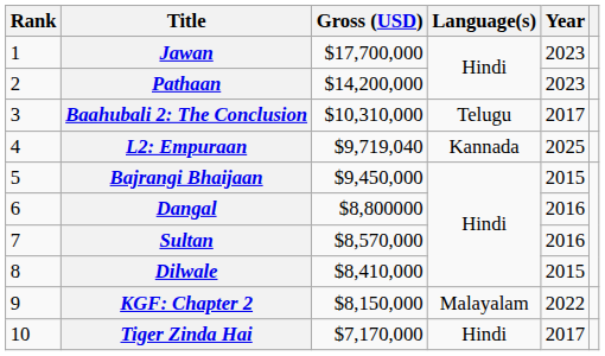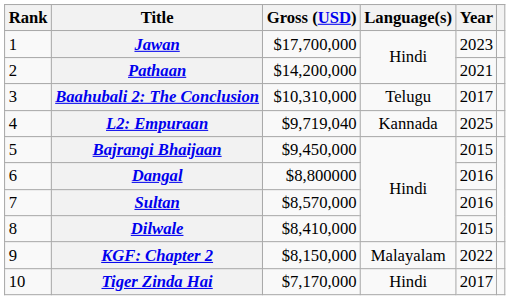Pathaan | Year: 2023 -> 2021
